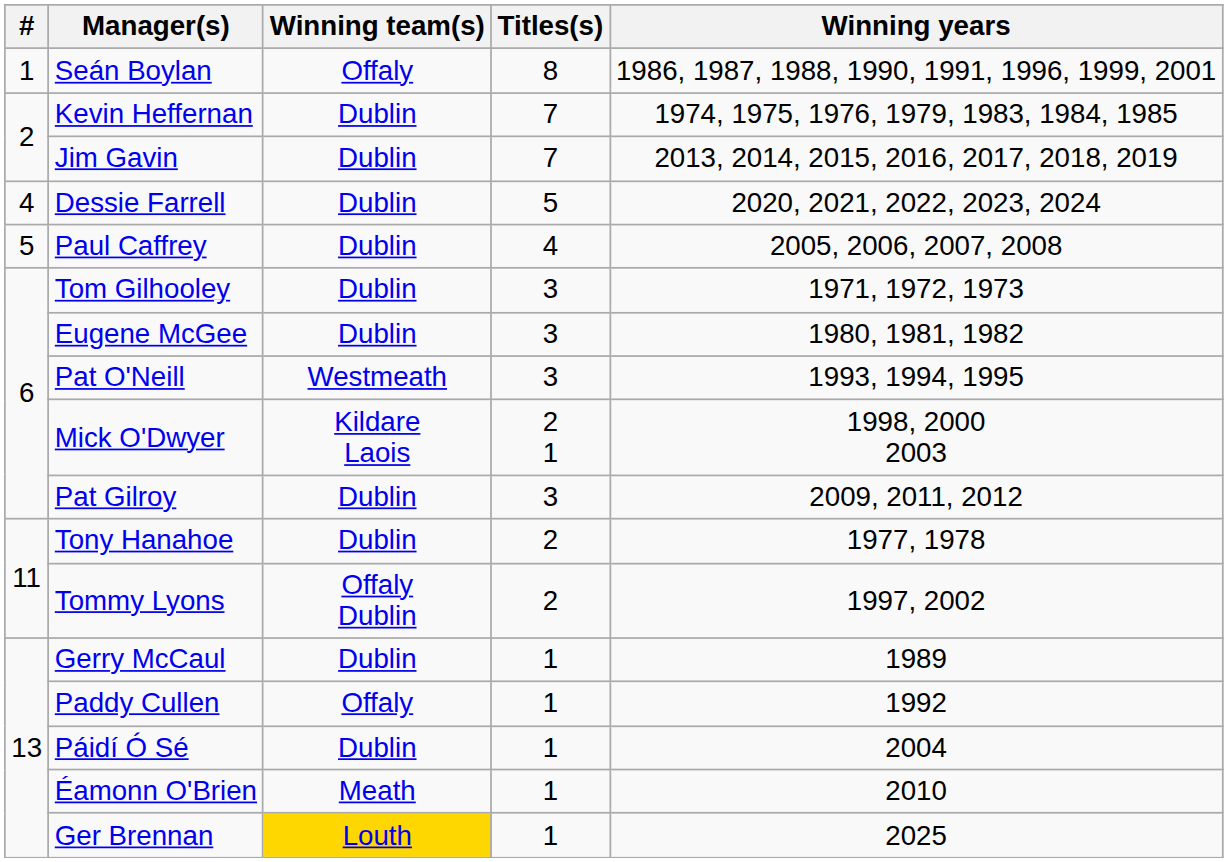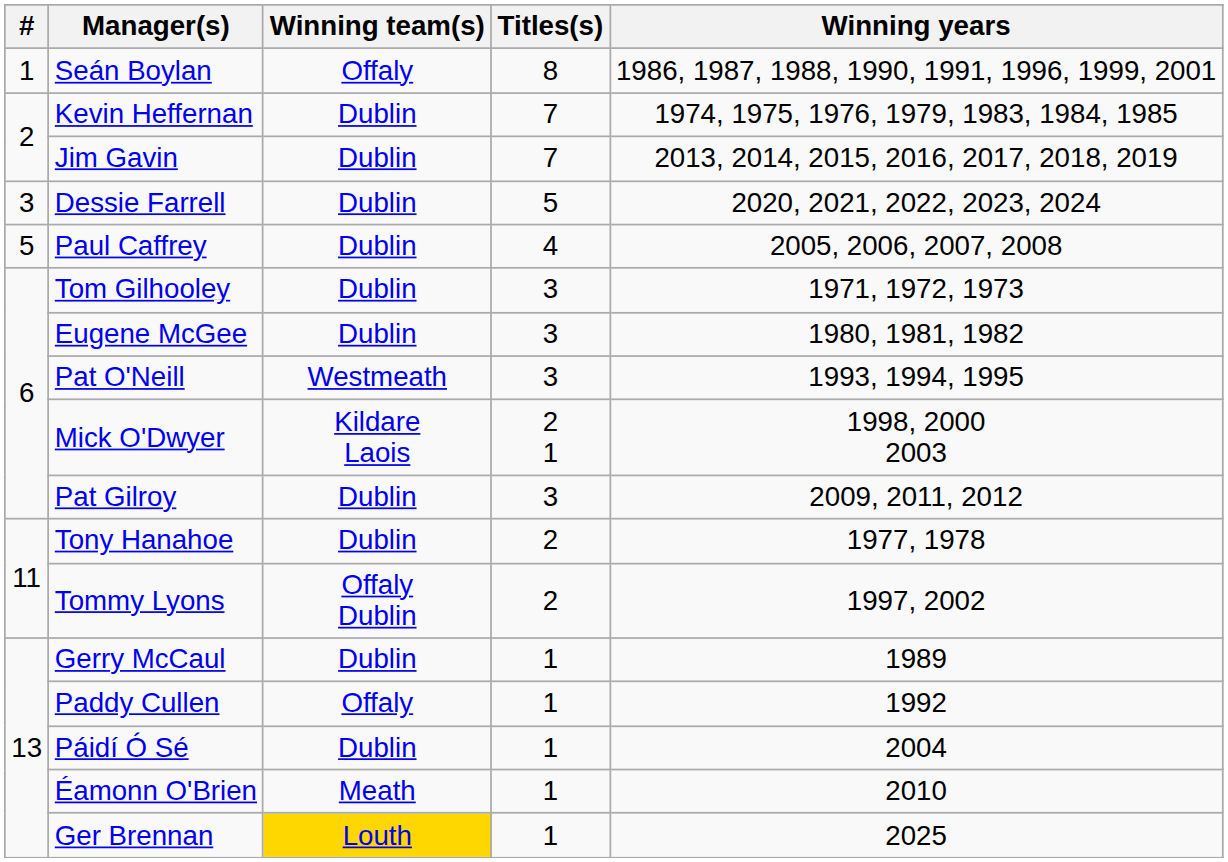Dessie Farrell | #: 4 -> 3
